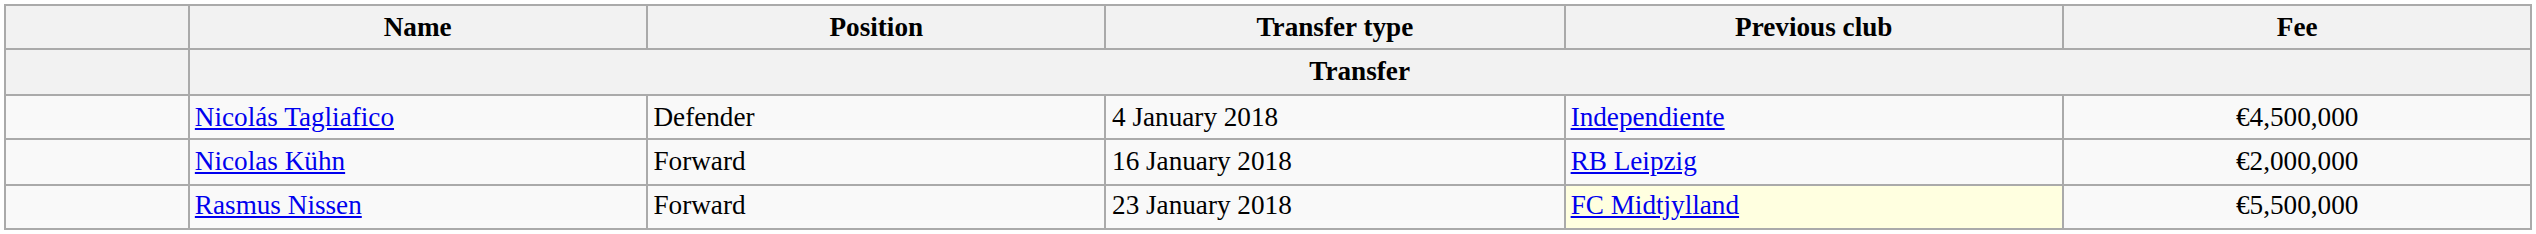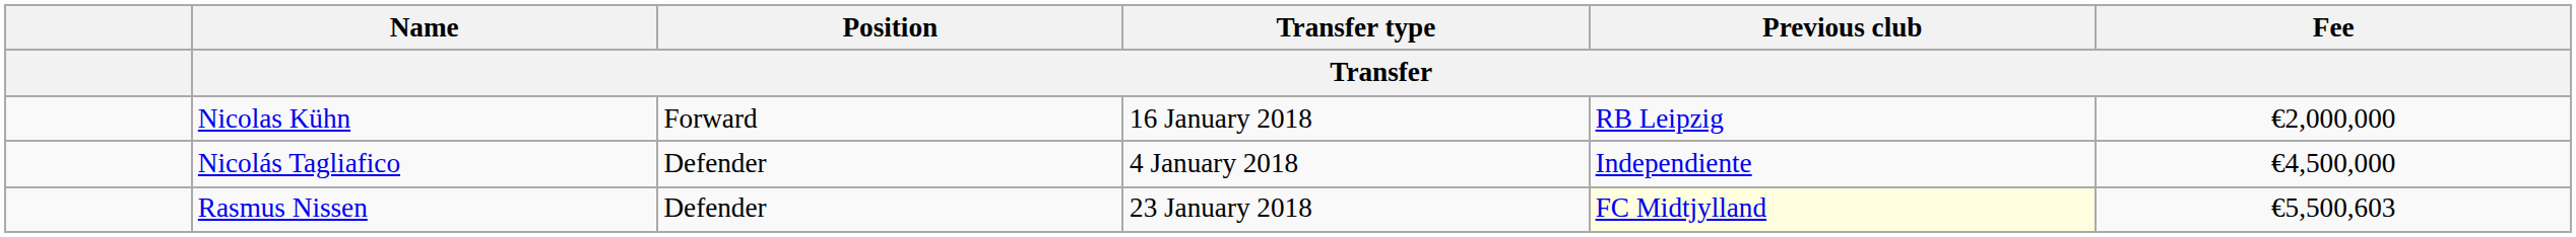rows swapped: Nicolás Tagliafico <-> Nicolas Kühn
Rasmus Nissen | Position / Transfer: Forward -> Defender
Rasmus Nissen | Fee / Transfer: €5,500,000 -> €5,500,603
